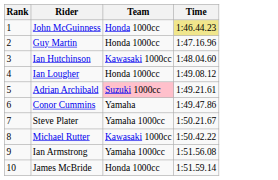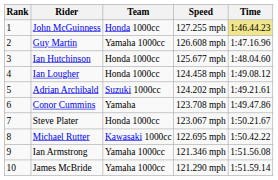+ column: Speed | 127.255 mph | 126.608 mph | 125.677 mph | 124.458 mph | 124.202 mph | 123.708 mph | 123.067 mph | 122.695 mph | 121.346 mph | 121.290 mph
Guy Martin | Team: Honda 1000cc -> Yamaha 1000cc
Ian Hutchinson | Team: Kawasaki 1000cc -> Honda 1000cc
Adrian Archibald | Team: pink background -> no background
Steve Plater | Team: Yamaha 1000cc -> Honda 1000cc
James McBride | Team: Honda 1000cc -> Yamaha 1000cc
